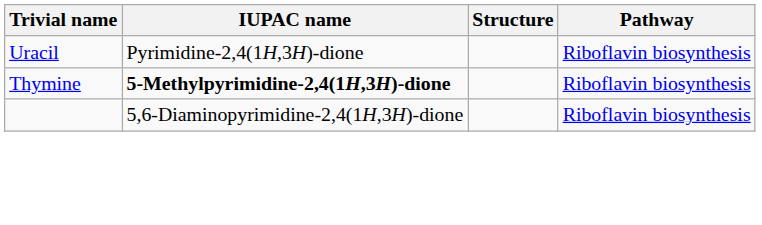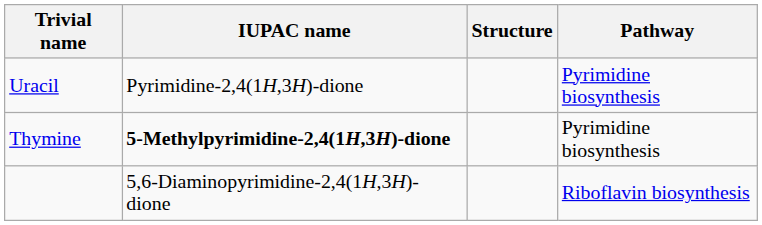Uracil | Pathway: Riboflavin biosynthesis -> Pyrimidine biosynthesis
Thymine | Pathway: Riboflavin biosynthesis -> Pyrimidine biosynthesis
